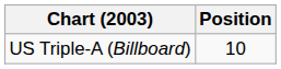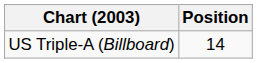US Triple-A (Billboard) | Position: 10 -> 14
